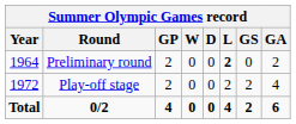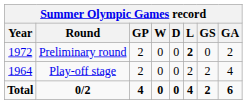Preliminary round | Year: 1964 -> 1972
Play-off stage | Year: 1972 -> 1964
